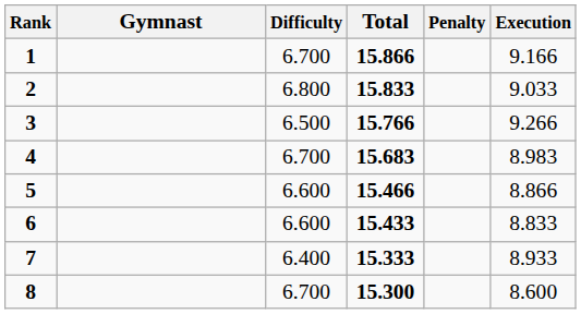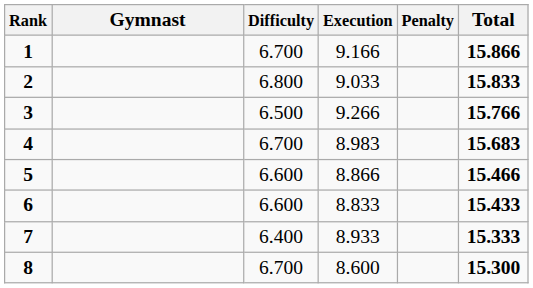columns swapped: Execution <-> Total
